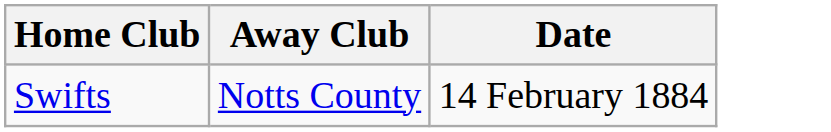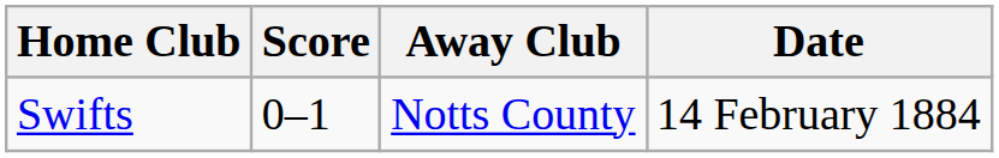+ column: Score | 0–1
